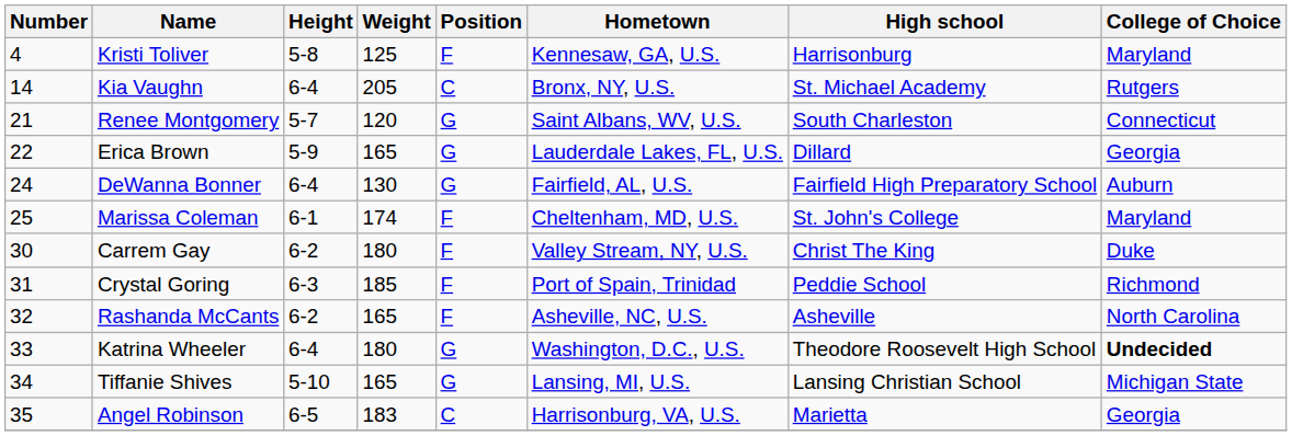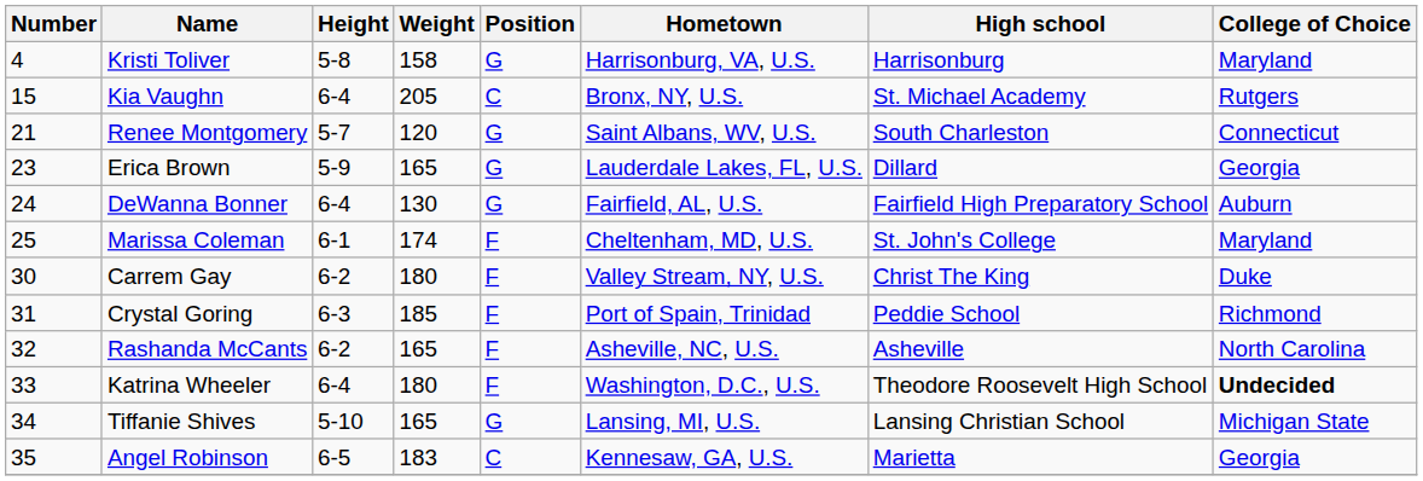Kristi Toliver | Weight: 125 -> 158
Kristi Toliver | Position: F -> G
Kristi Toliver | Hometown: Kennesaw, GA, U.S. -> Harrisonburg, VA, U.S.
Kia Vaughn | Number: 14 -> 15
Erica Brown | Number: 22 -> 23
Katrina Wheeler | Position: G -> F
Angel Robinson | Hometown: Harrisonburg, VA, U.S. -> Kennesaw, GA, U.S.
